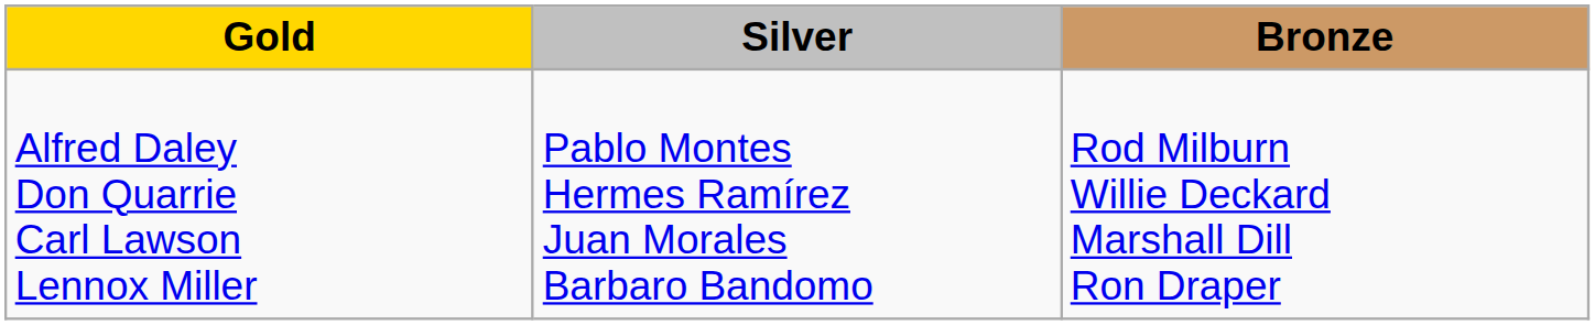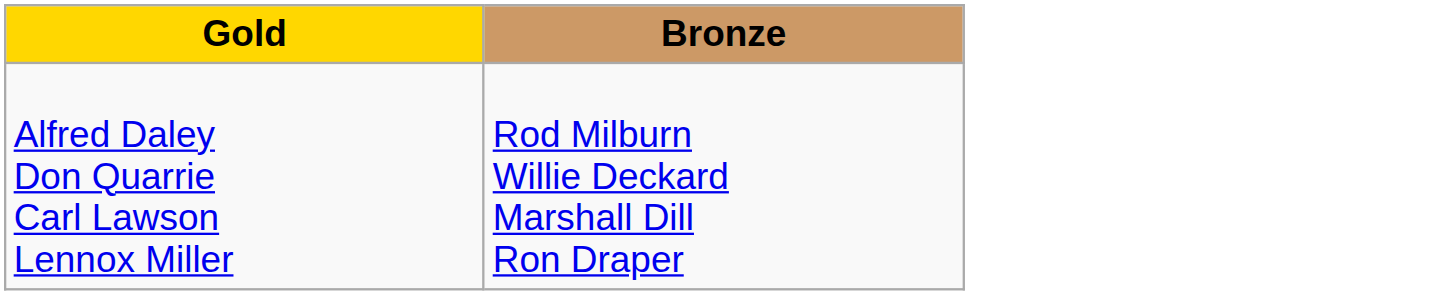- column: Silver | Pablo Montes Hermes Ramírez Juan Morales Barbaro Bandomo
